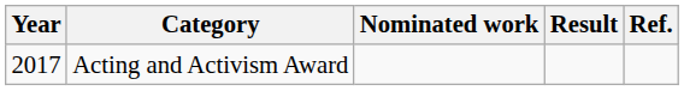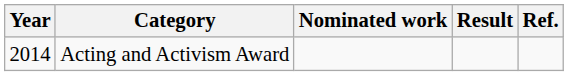Acting and Activism Award | Year: 2017 -> 2014
